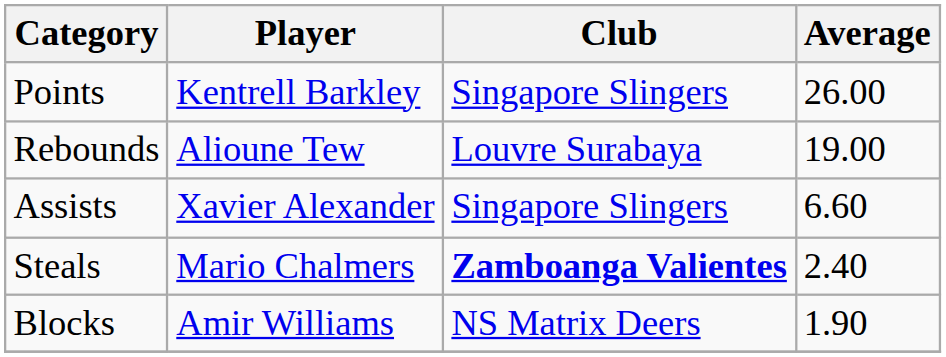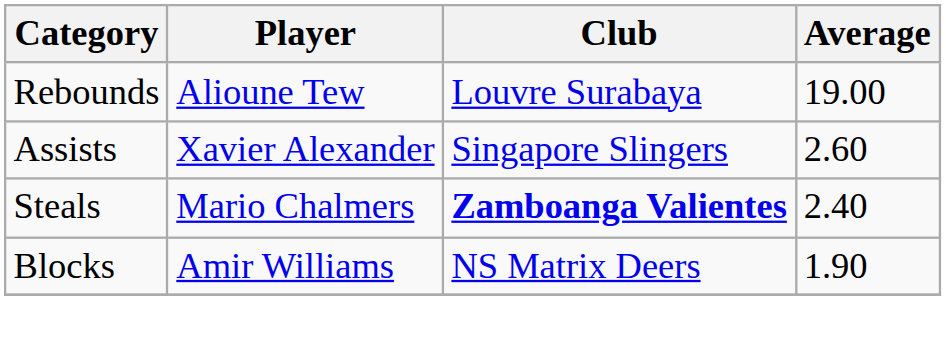- row: Points | Kentrell Barkley | Singapore Slingers | 26.00
Assists | Average: 6.60 -> 2.60
